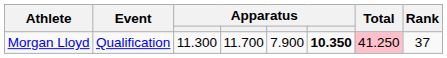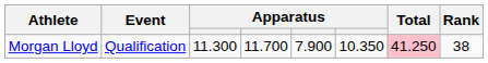Morgan Lloyd | column 6: bold -> normal
Morgan Lloyd | Rank: 37 -> 38
